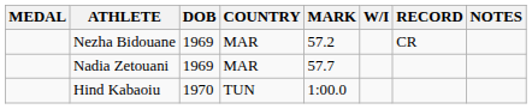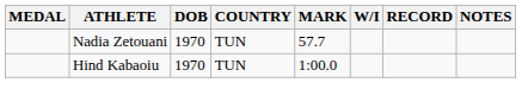- row: Nezha Bidouane | 1969 | MAR | 57.2 | CR
Nadia Zetouani | DOB: 1969 -> 1970
Nadia Zetouani | COUNTRY: MAR -> TUN
